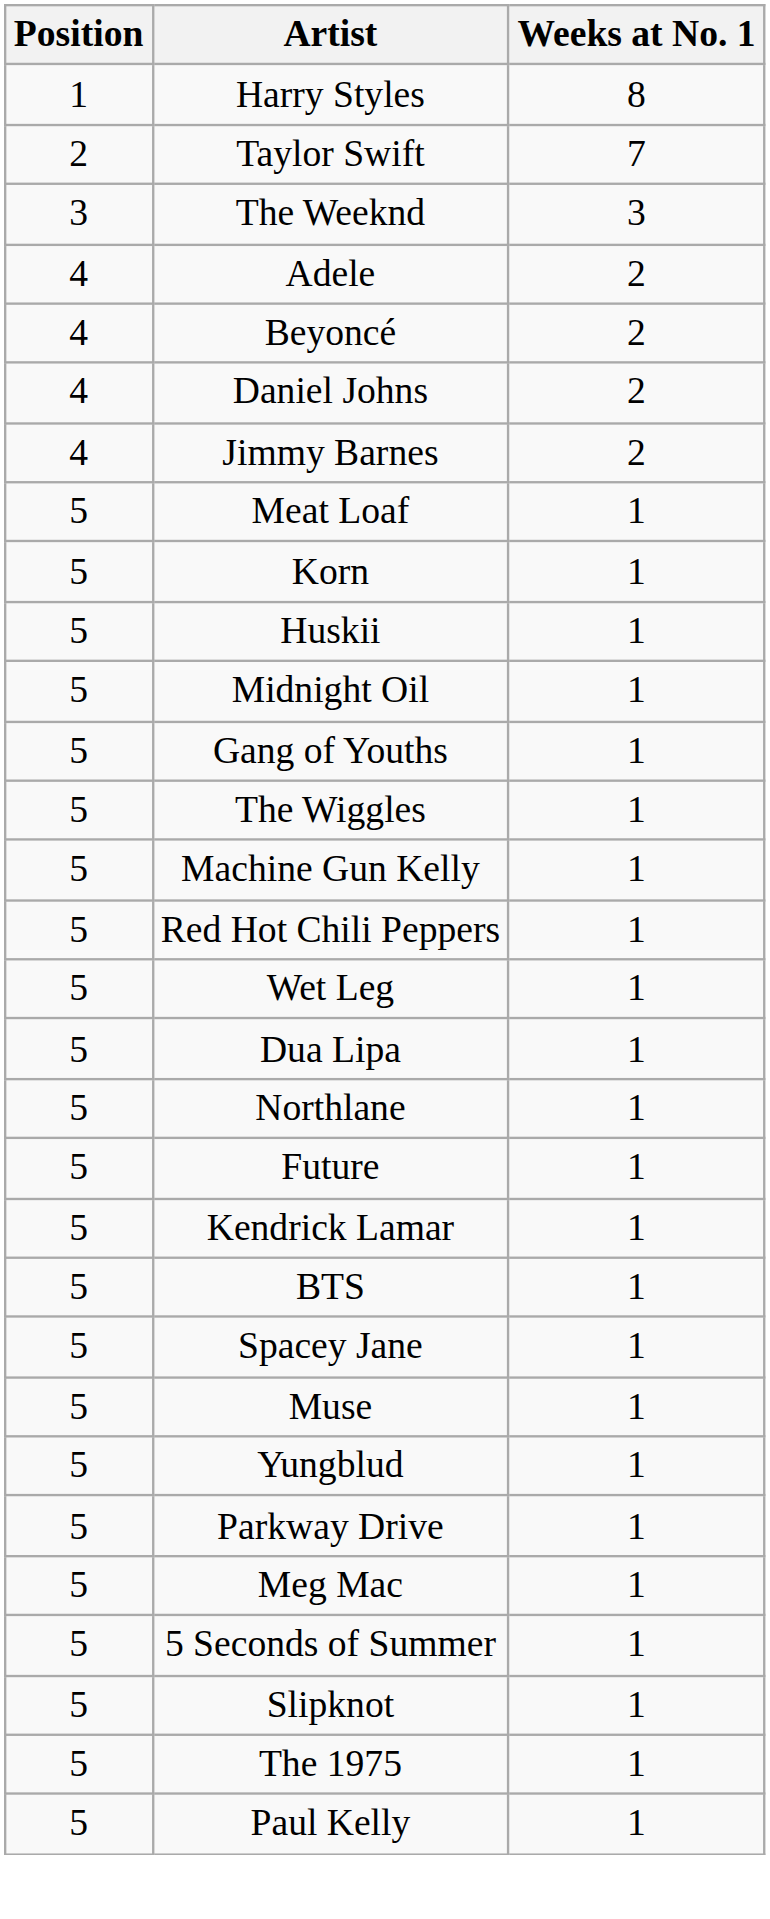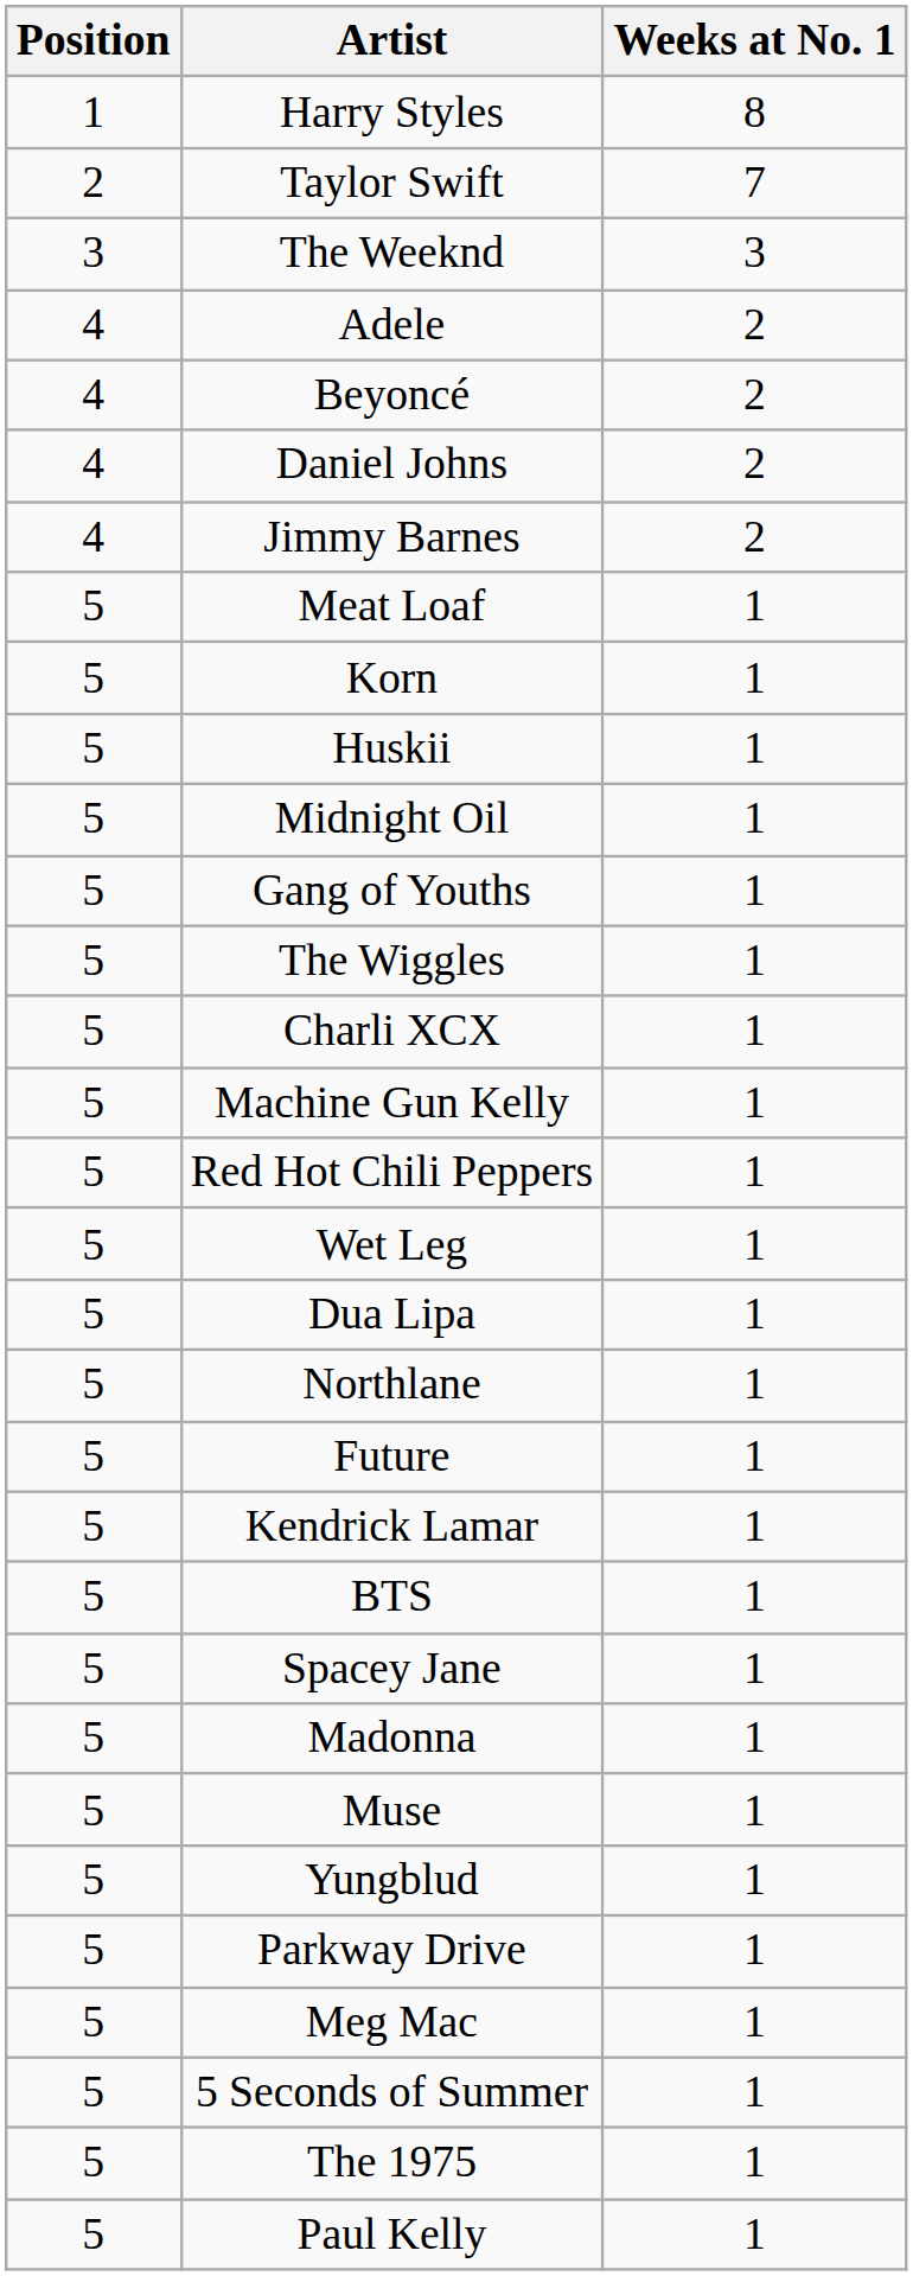+ row: 5 | Charli XCX | 1
+ row: 5 | Madonna | 1
- row: 5 | Slipknot | 1
